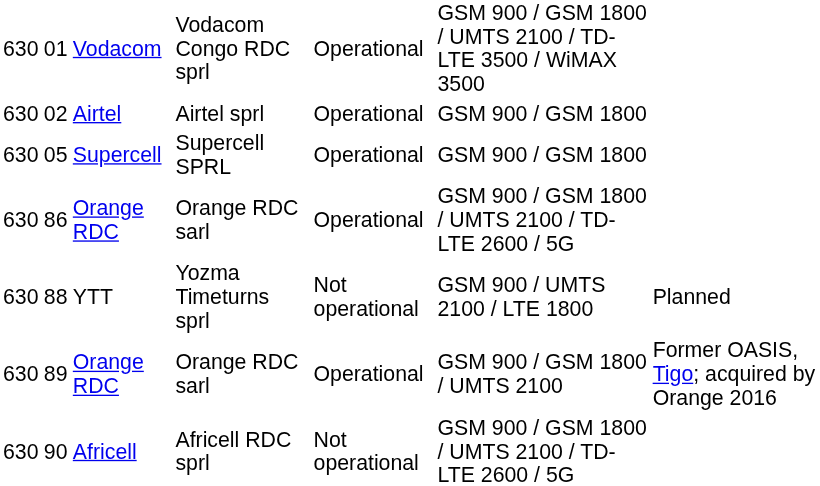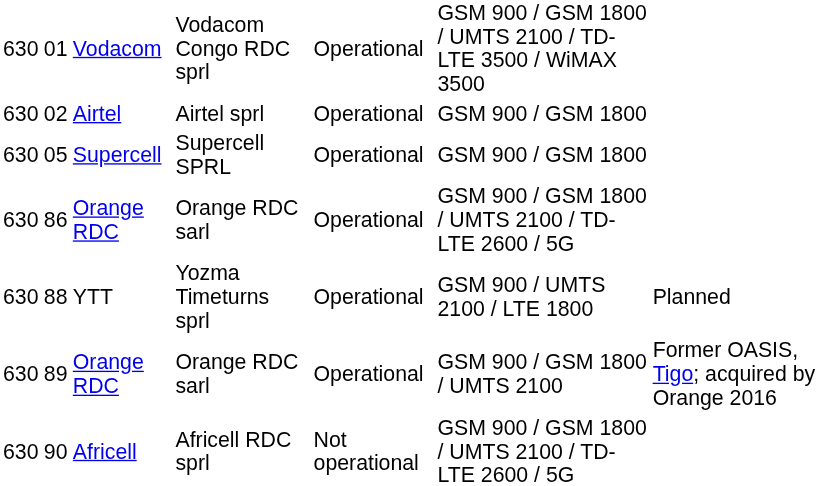88 | column 5: Not operational -> Operational
